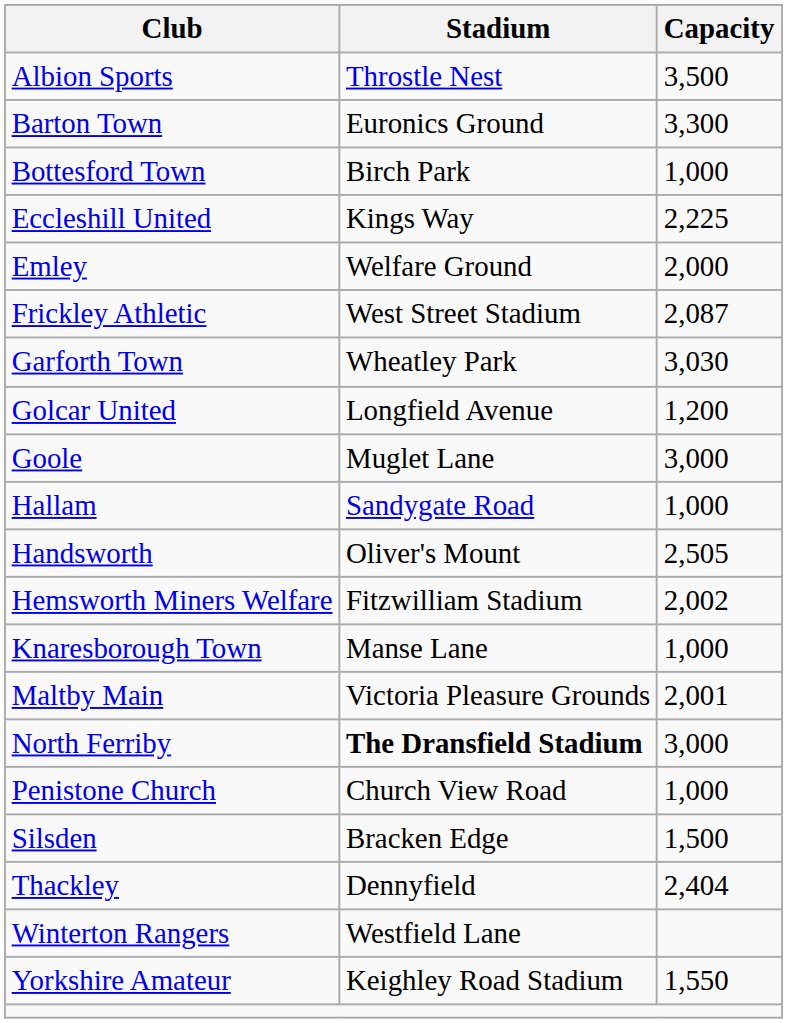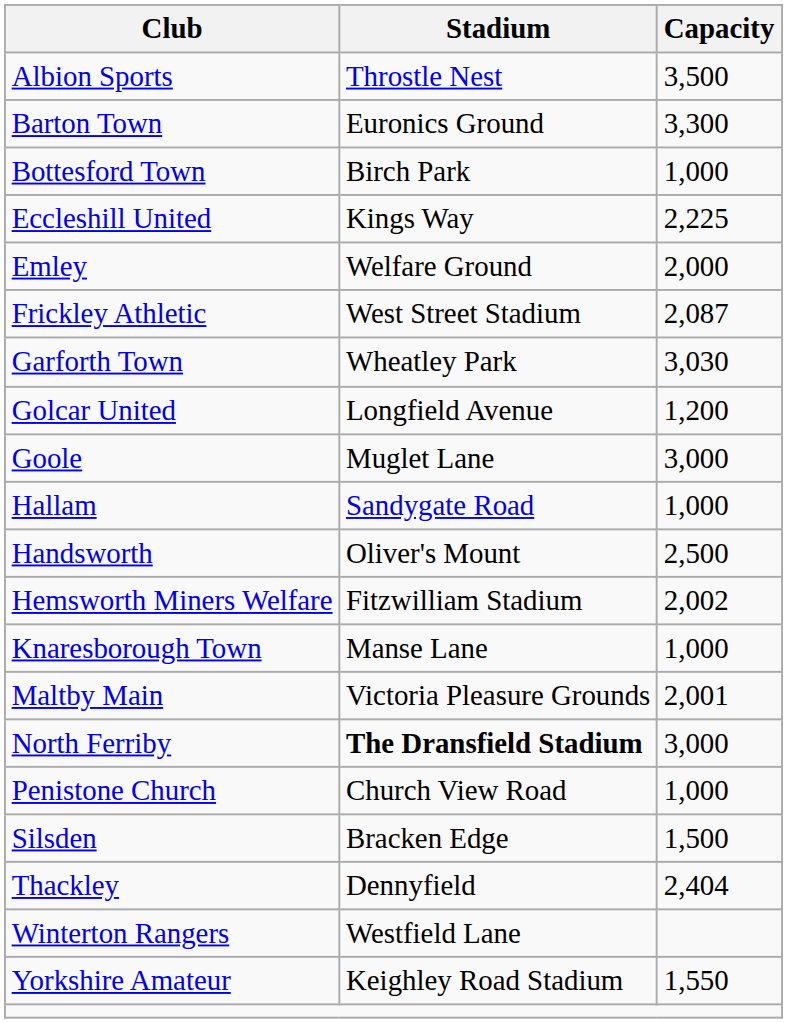Handsworth | Capacity: 2,505 -> 2,500
